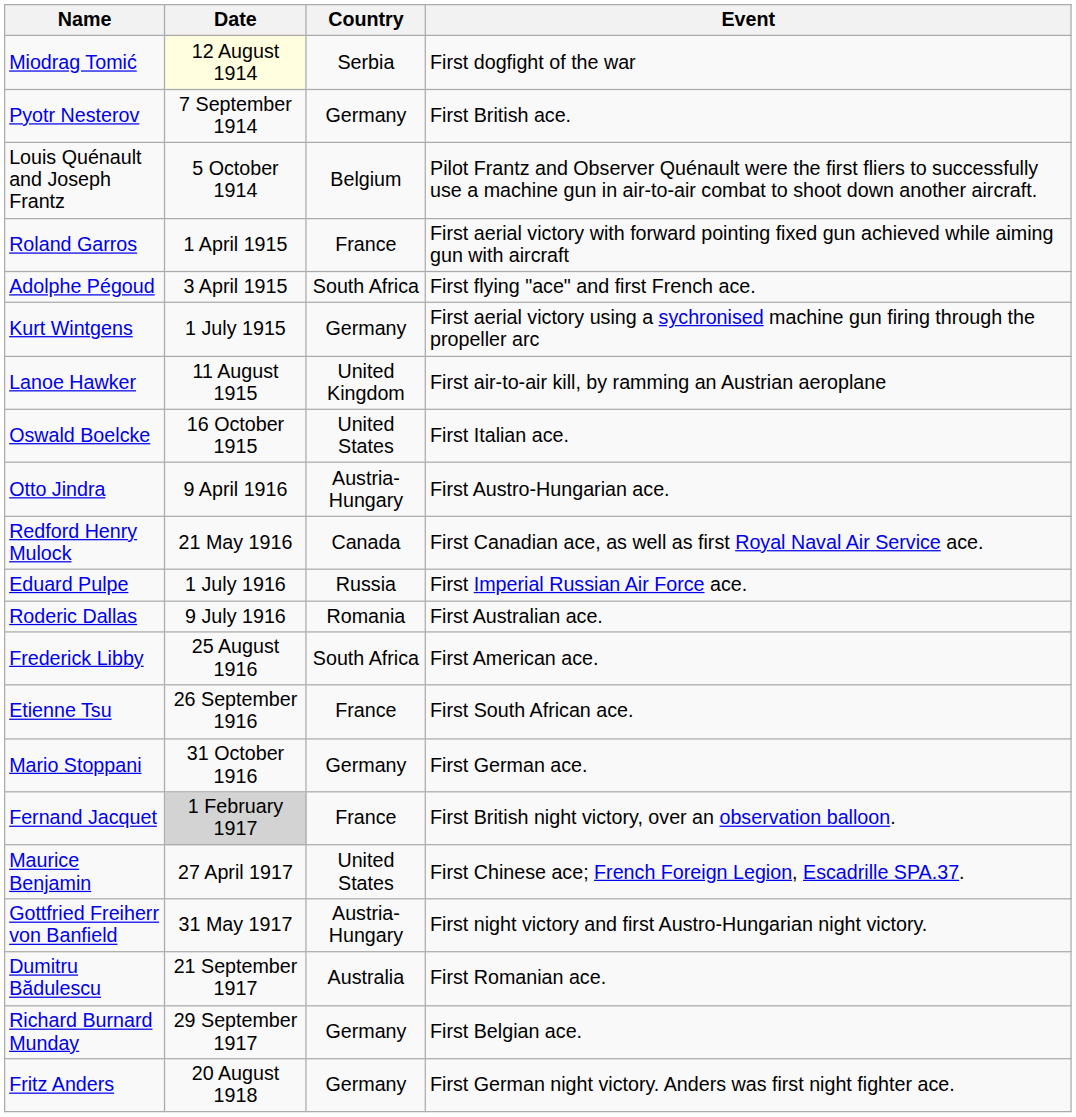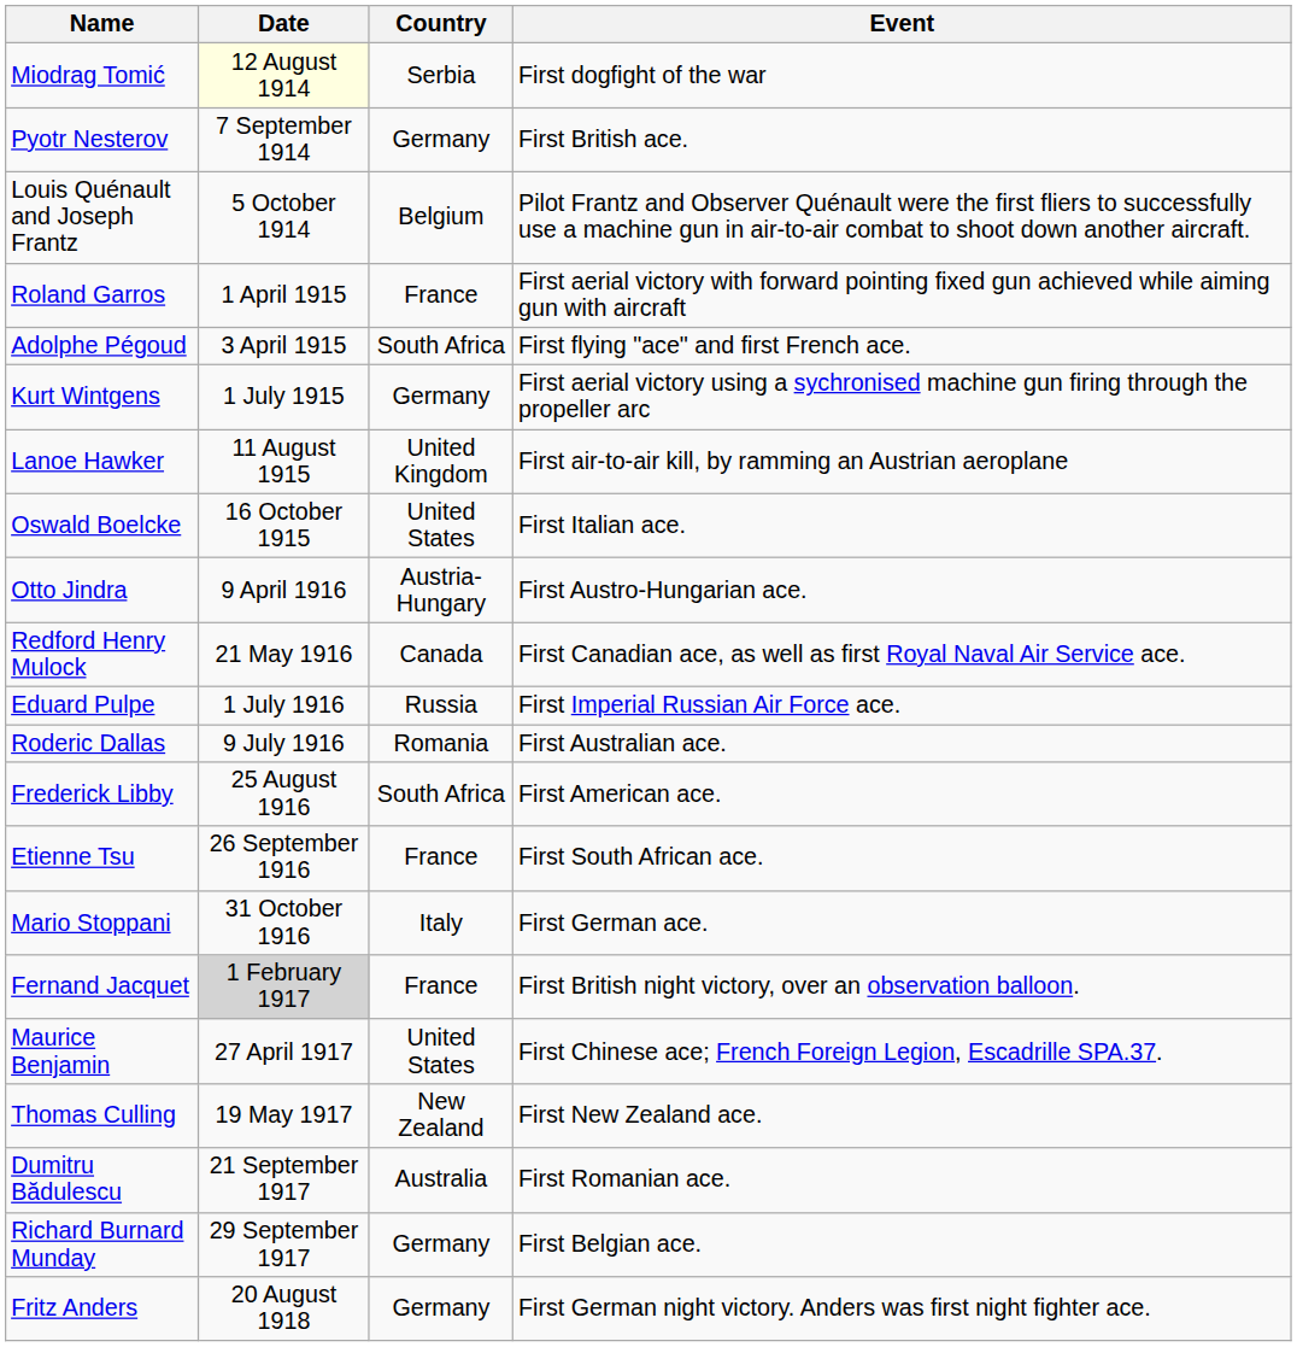Mario Stoppani | Country: Germany -> Italy
+ row: Thomas Culling | 19 May 1917 | New Zealand | First New Zealand ace.
- row: Gottfried Freiherr von Banfield | 31 May 1917 | Austria-Hungary | First night victory and first Austro-Hungarian night victory.
